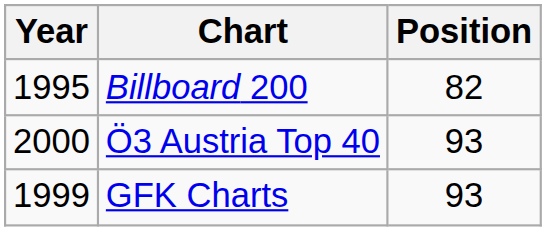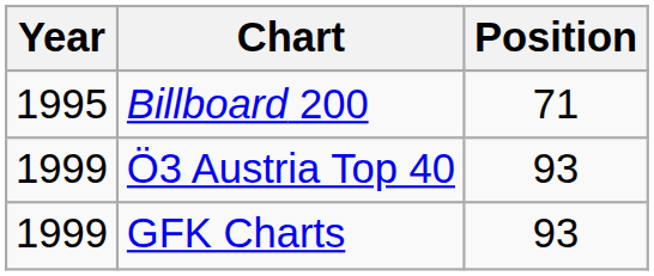Billboard 200 | Position: 82 -> 71
Ö3 Austria Top 40 | Year: 2000 -> 1999
